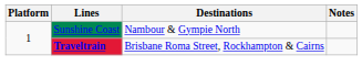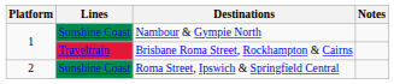Brisbane Roma Street, Rockhampton & Cairns | Lines: bold -> normal
+ row: 2 | Sunshine Coast | Roma Street, Ipswich & Springfield Central
